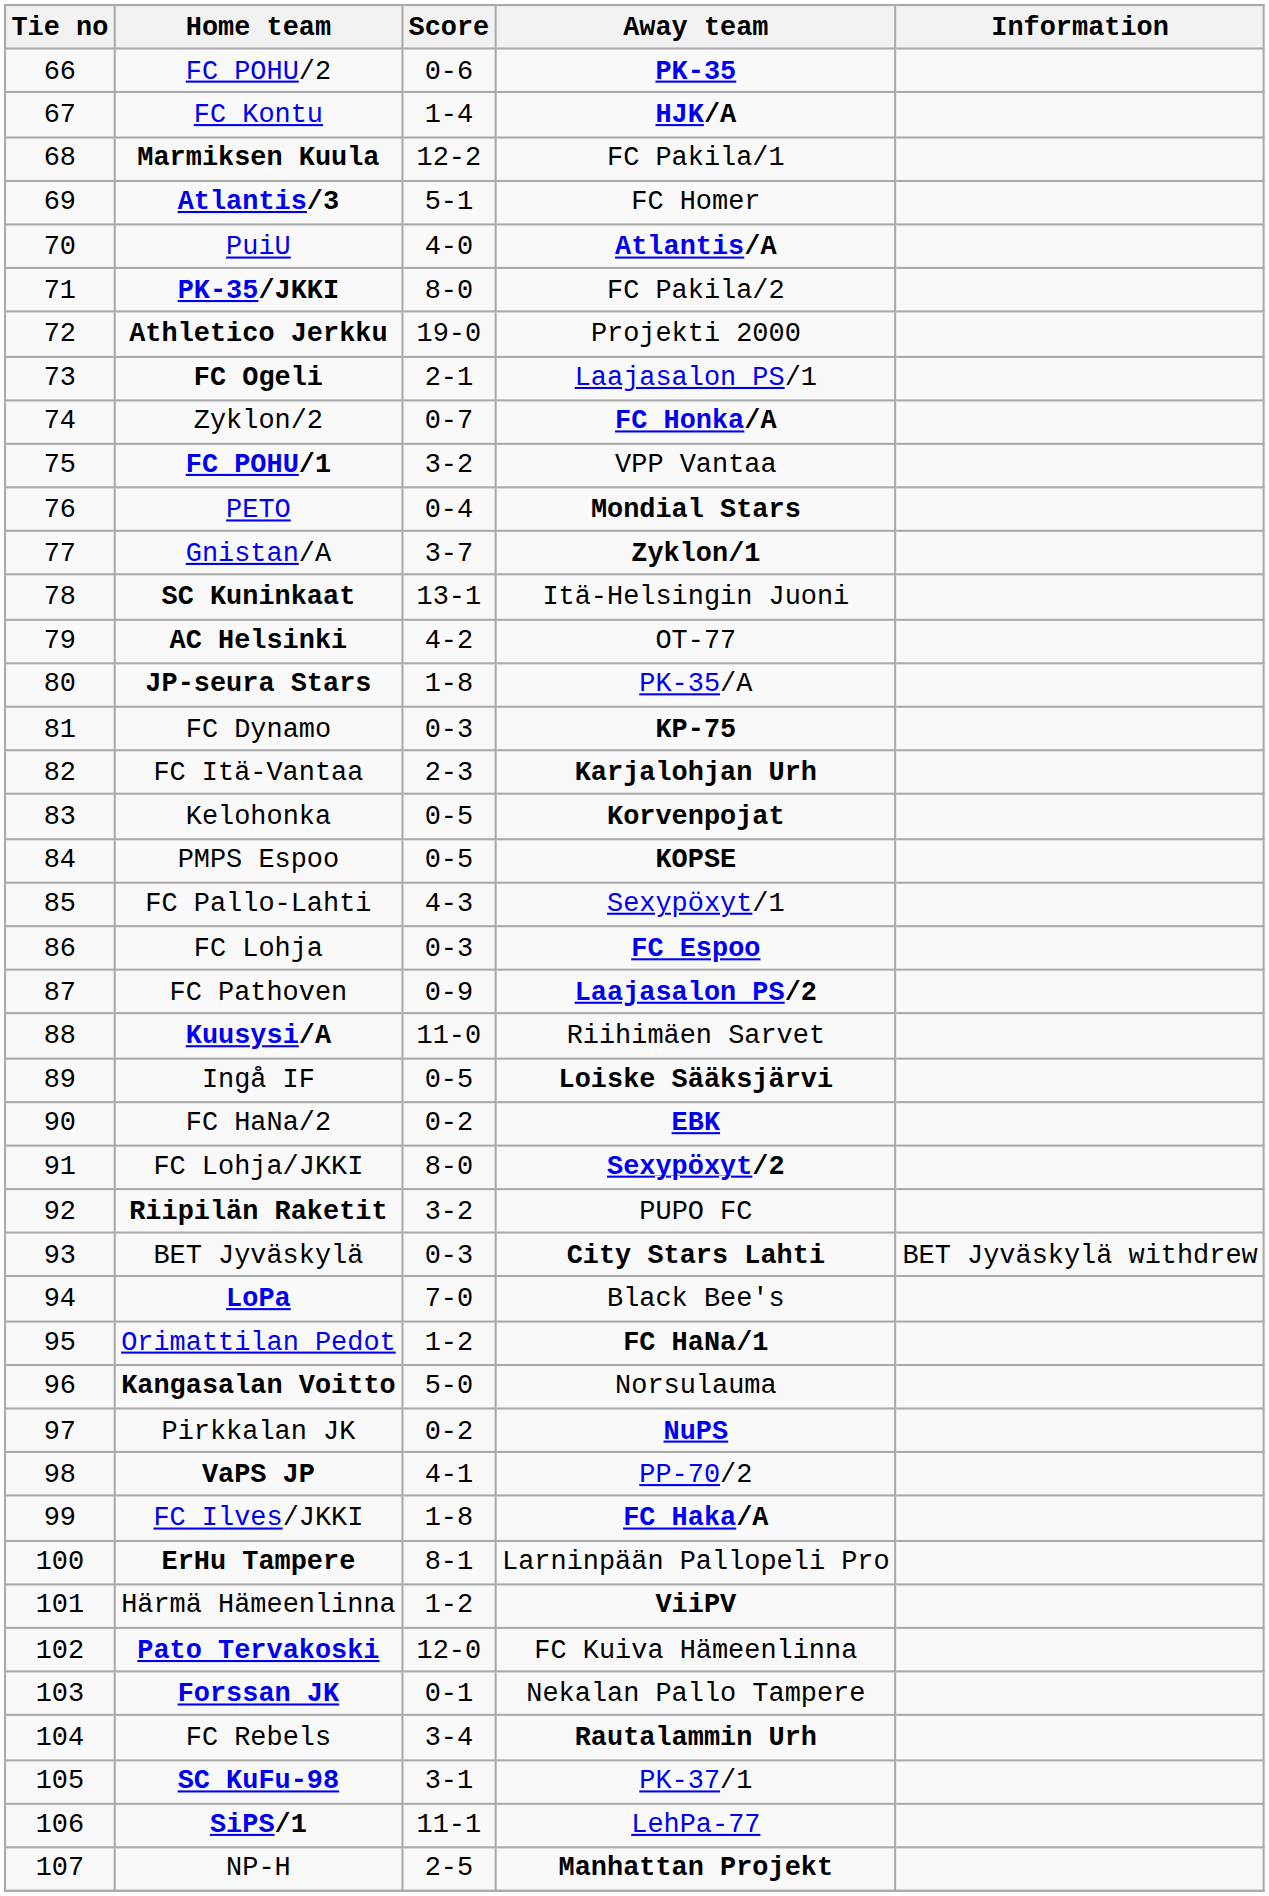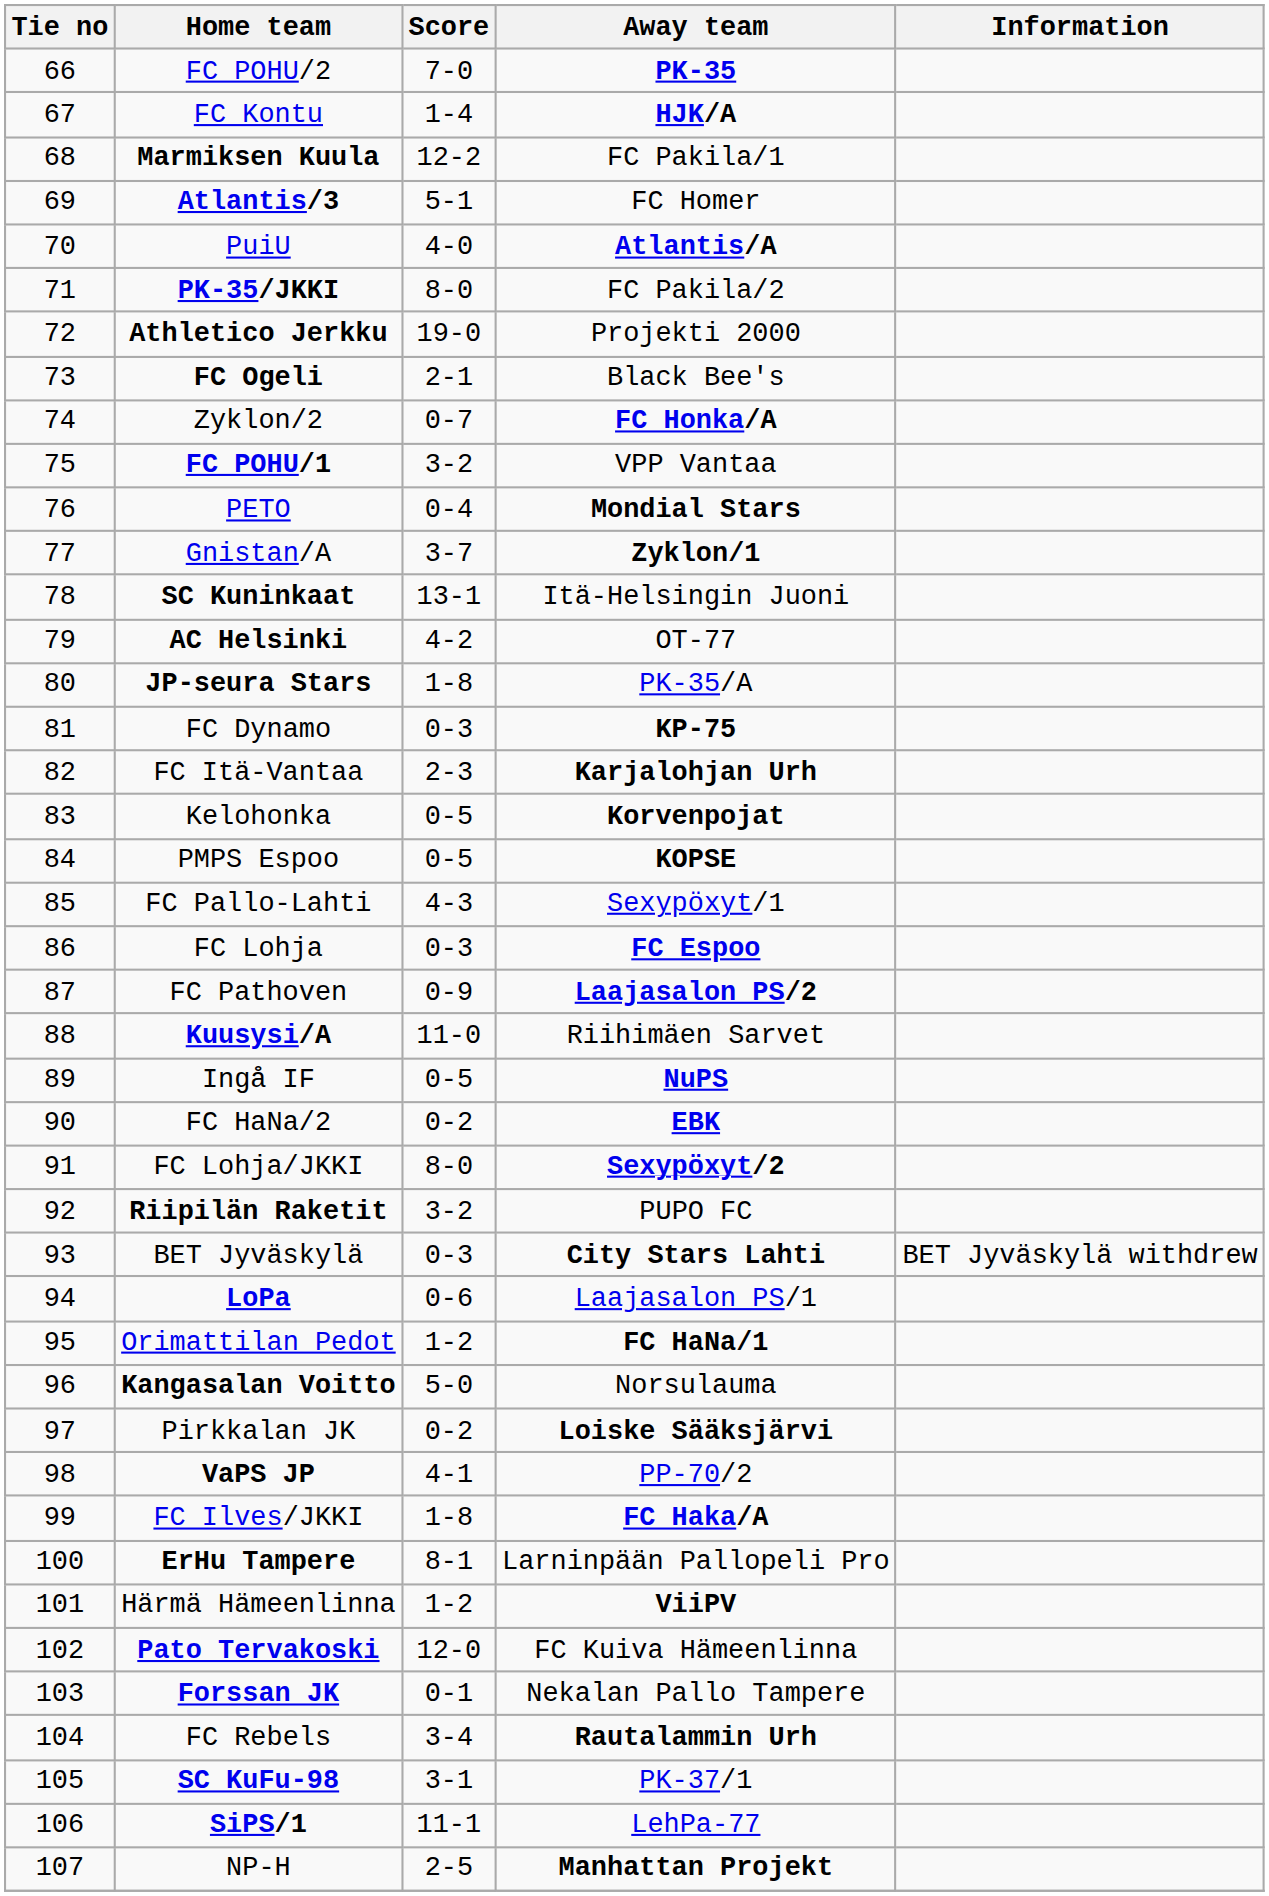FC POHU/2 | Score: 0-6 -> 7-0
FC Ogeli | Away team: Laajasalon PS/1 -> Black Bee's
Ingå IF | Away team: Loiske Sääksjärvi -> NuPS
LoPa | Score: 7-0 -> 0-6
LoPa | Away team: Black Bee's -> Laajasalon PS/1
Pirkkalan JK | Away team: NuPS -> Loiske Sääksjärvi
